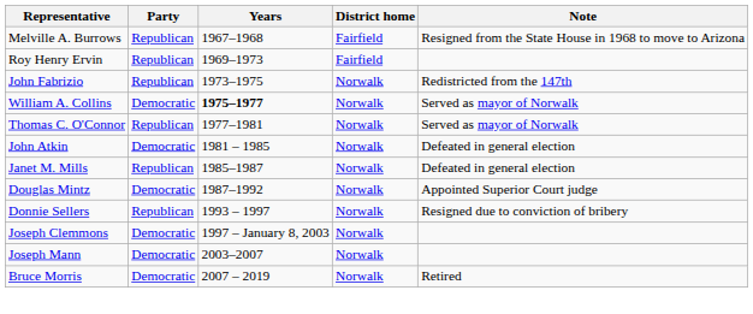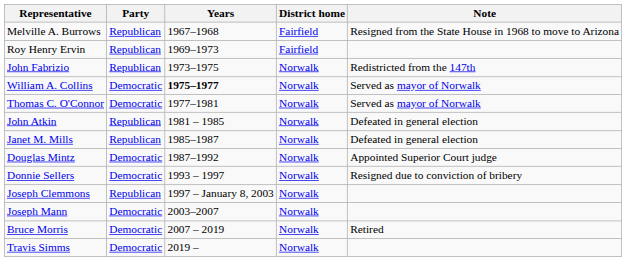Thomas C. O'Connor | Party: Republican -> Democratic
John Atkin | Party: Democratic -> Republican
Donnie Sellers | Party: Republican -> Democratic
Joseph Clemmons | Party: Democratic -> Republican
+ row: Travis Simms | Democratic | 2019 – | Norwalk
